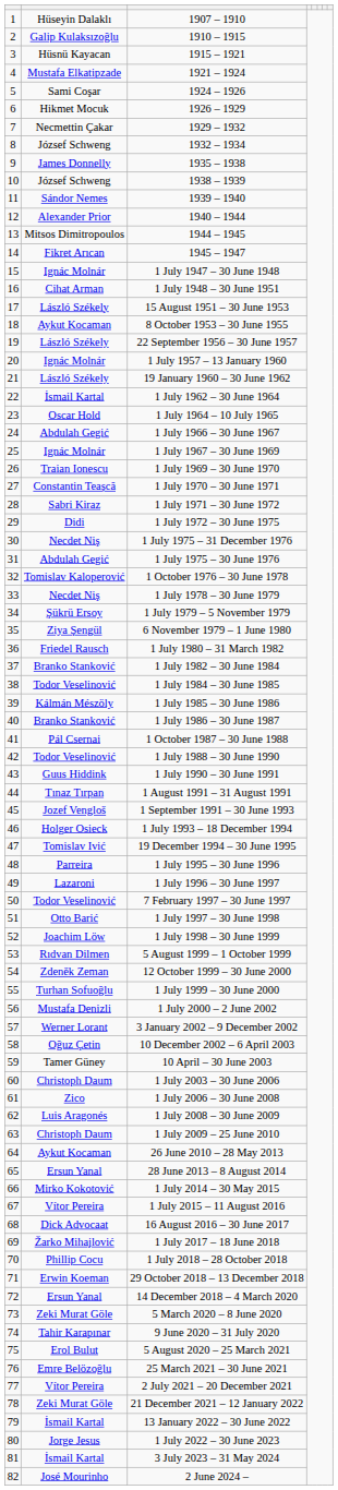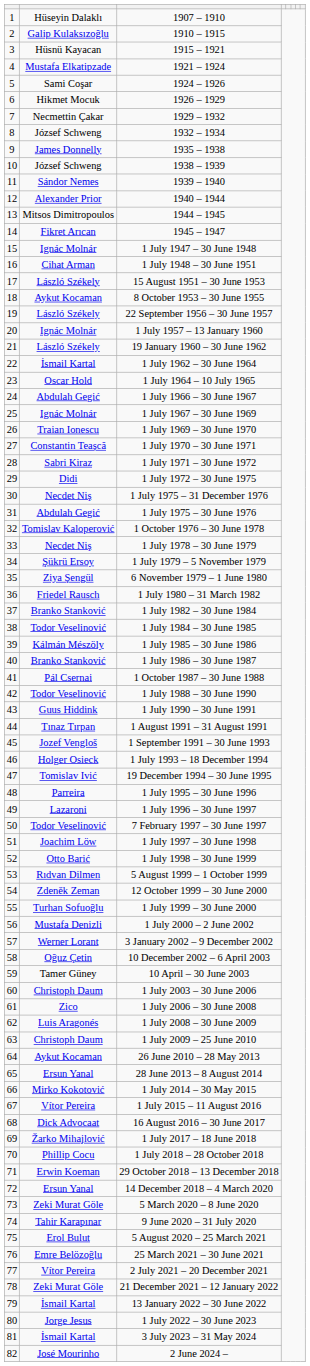1 July 1997 – 30 June 1998 | column 2: Otto Barić -> Joachim Löw
1 July 1998 – 30 June 1999 | column 2: Joachim Löw -> Otto Barić
